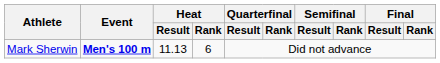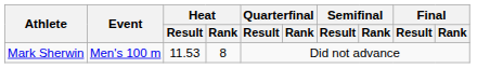Mark Sherwin | Event: bold -> normal
Mark Sherwin | Heat / Result: 11.13 -> 11.53
Mark Sherwin | Heat / Rank: 6 -> 8
